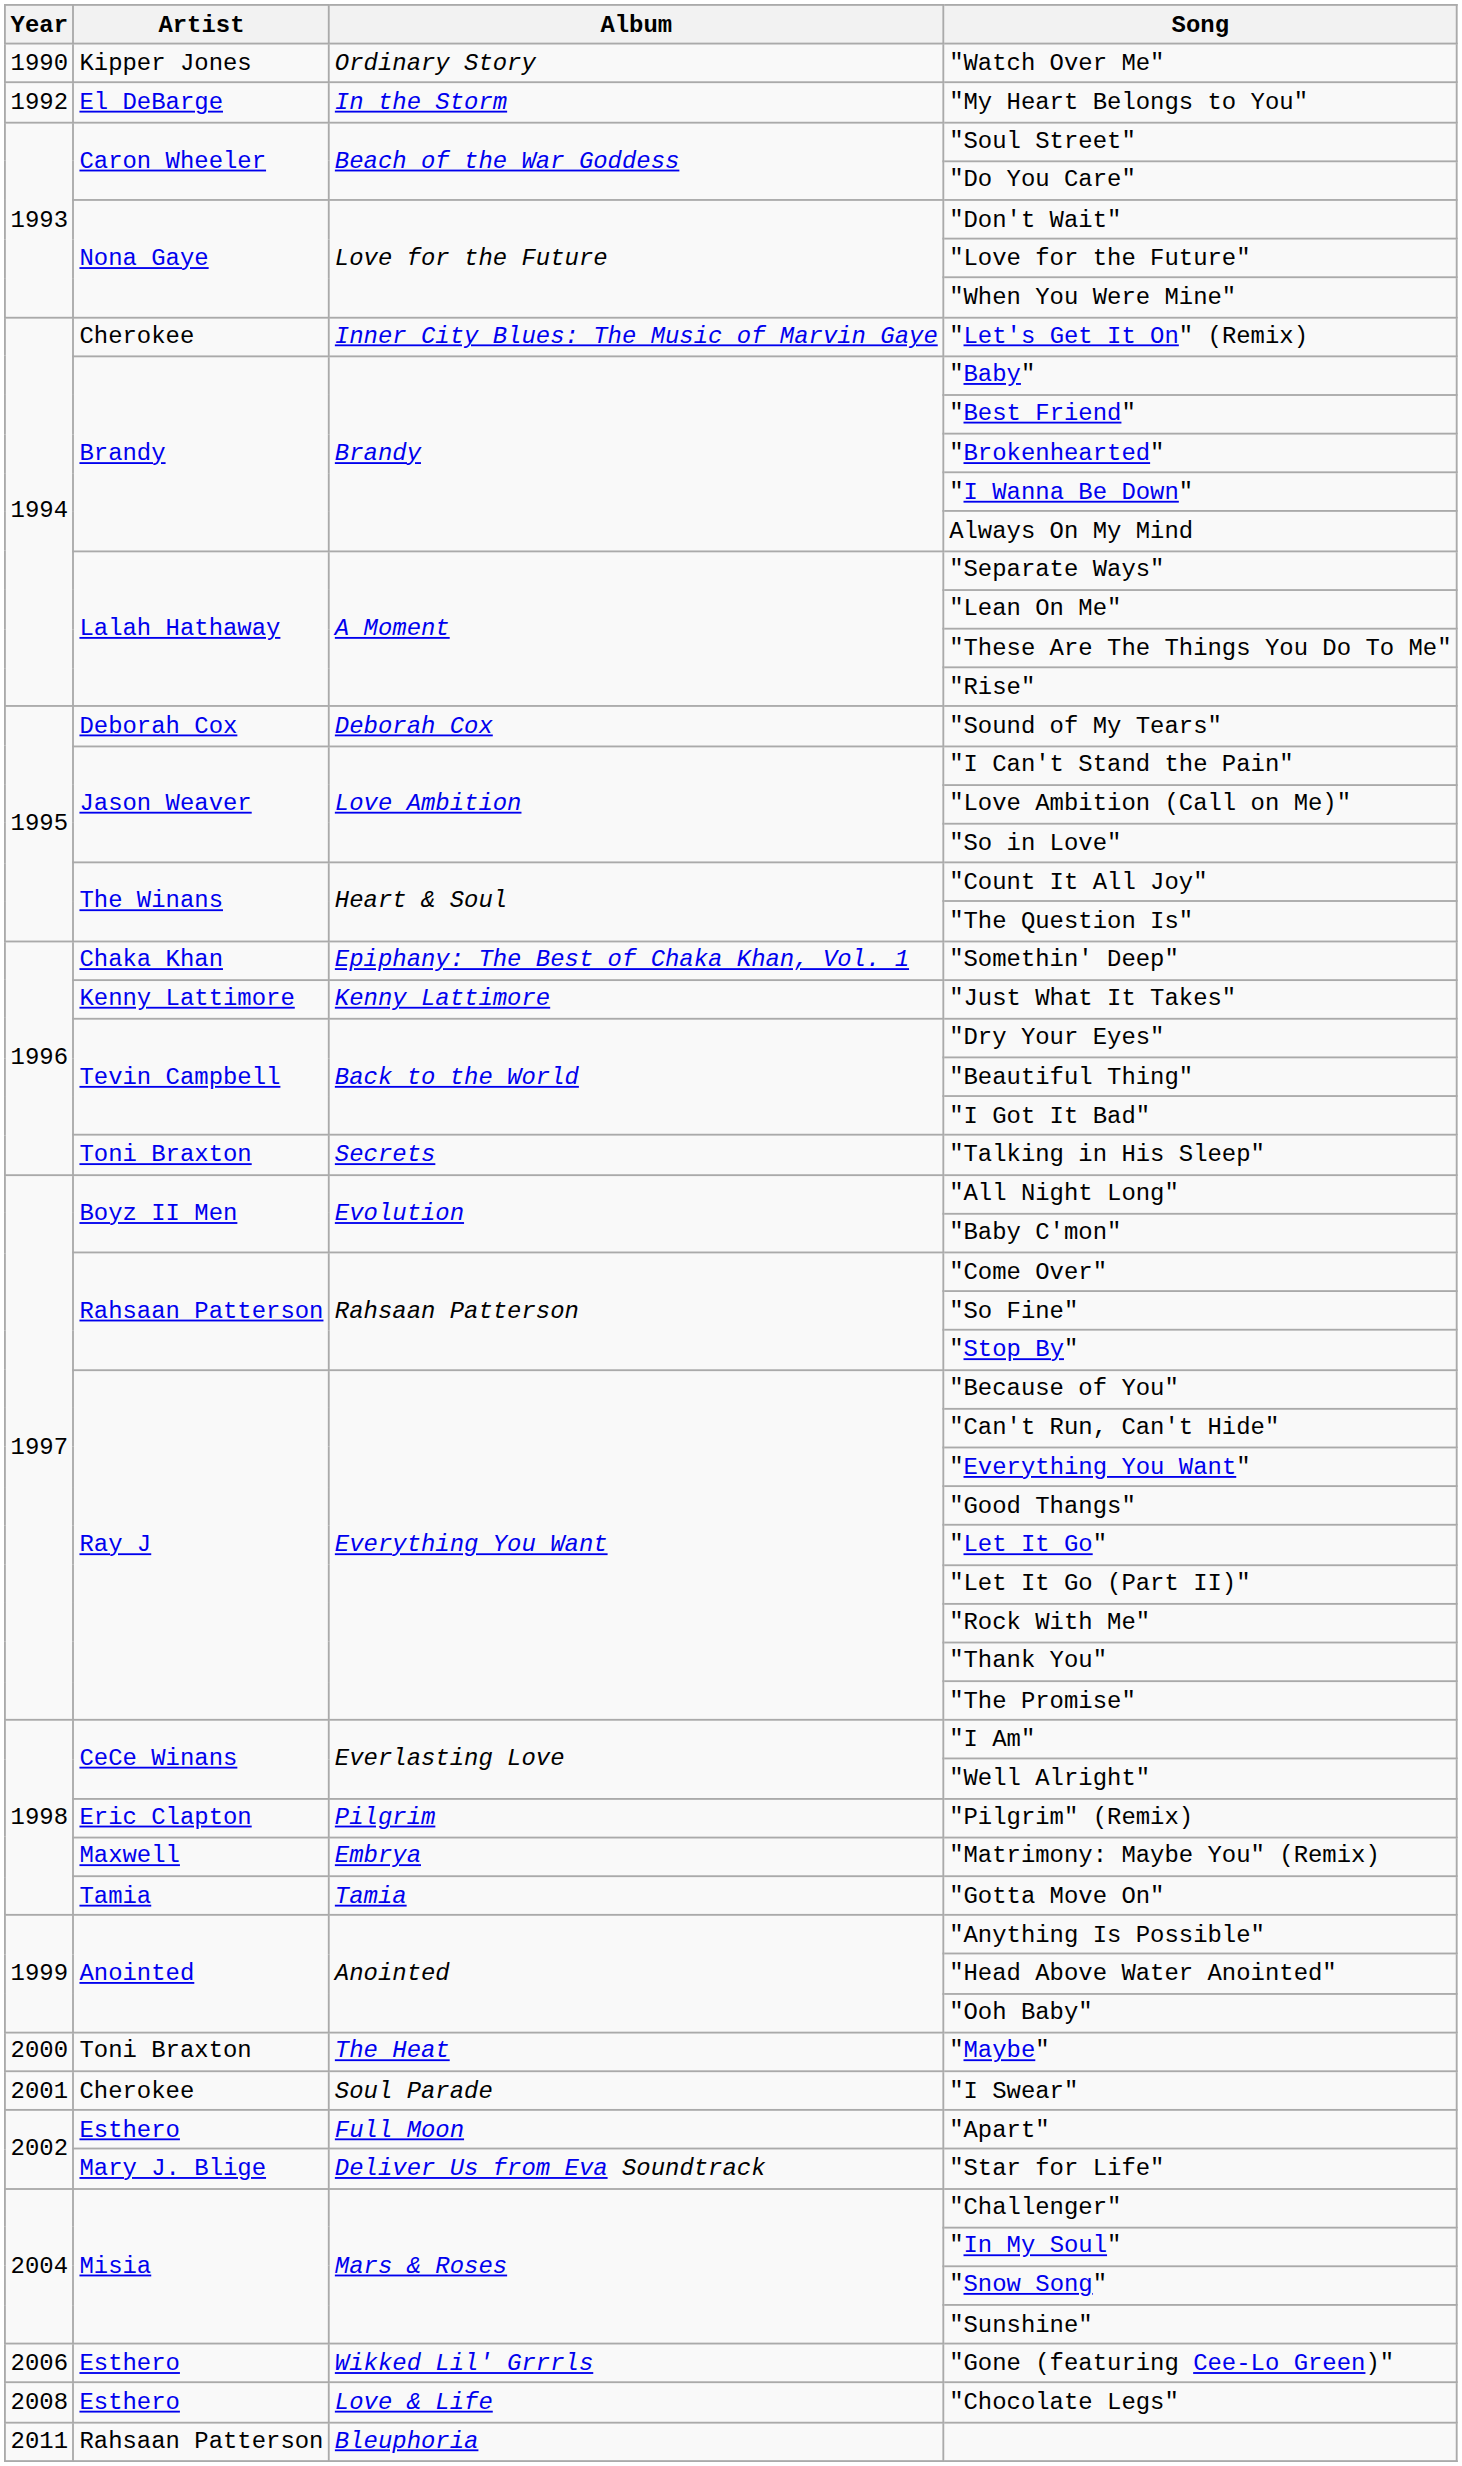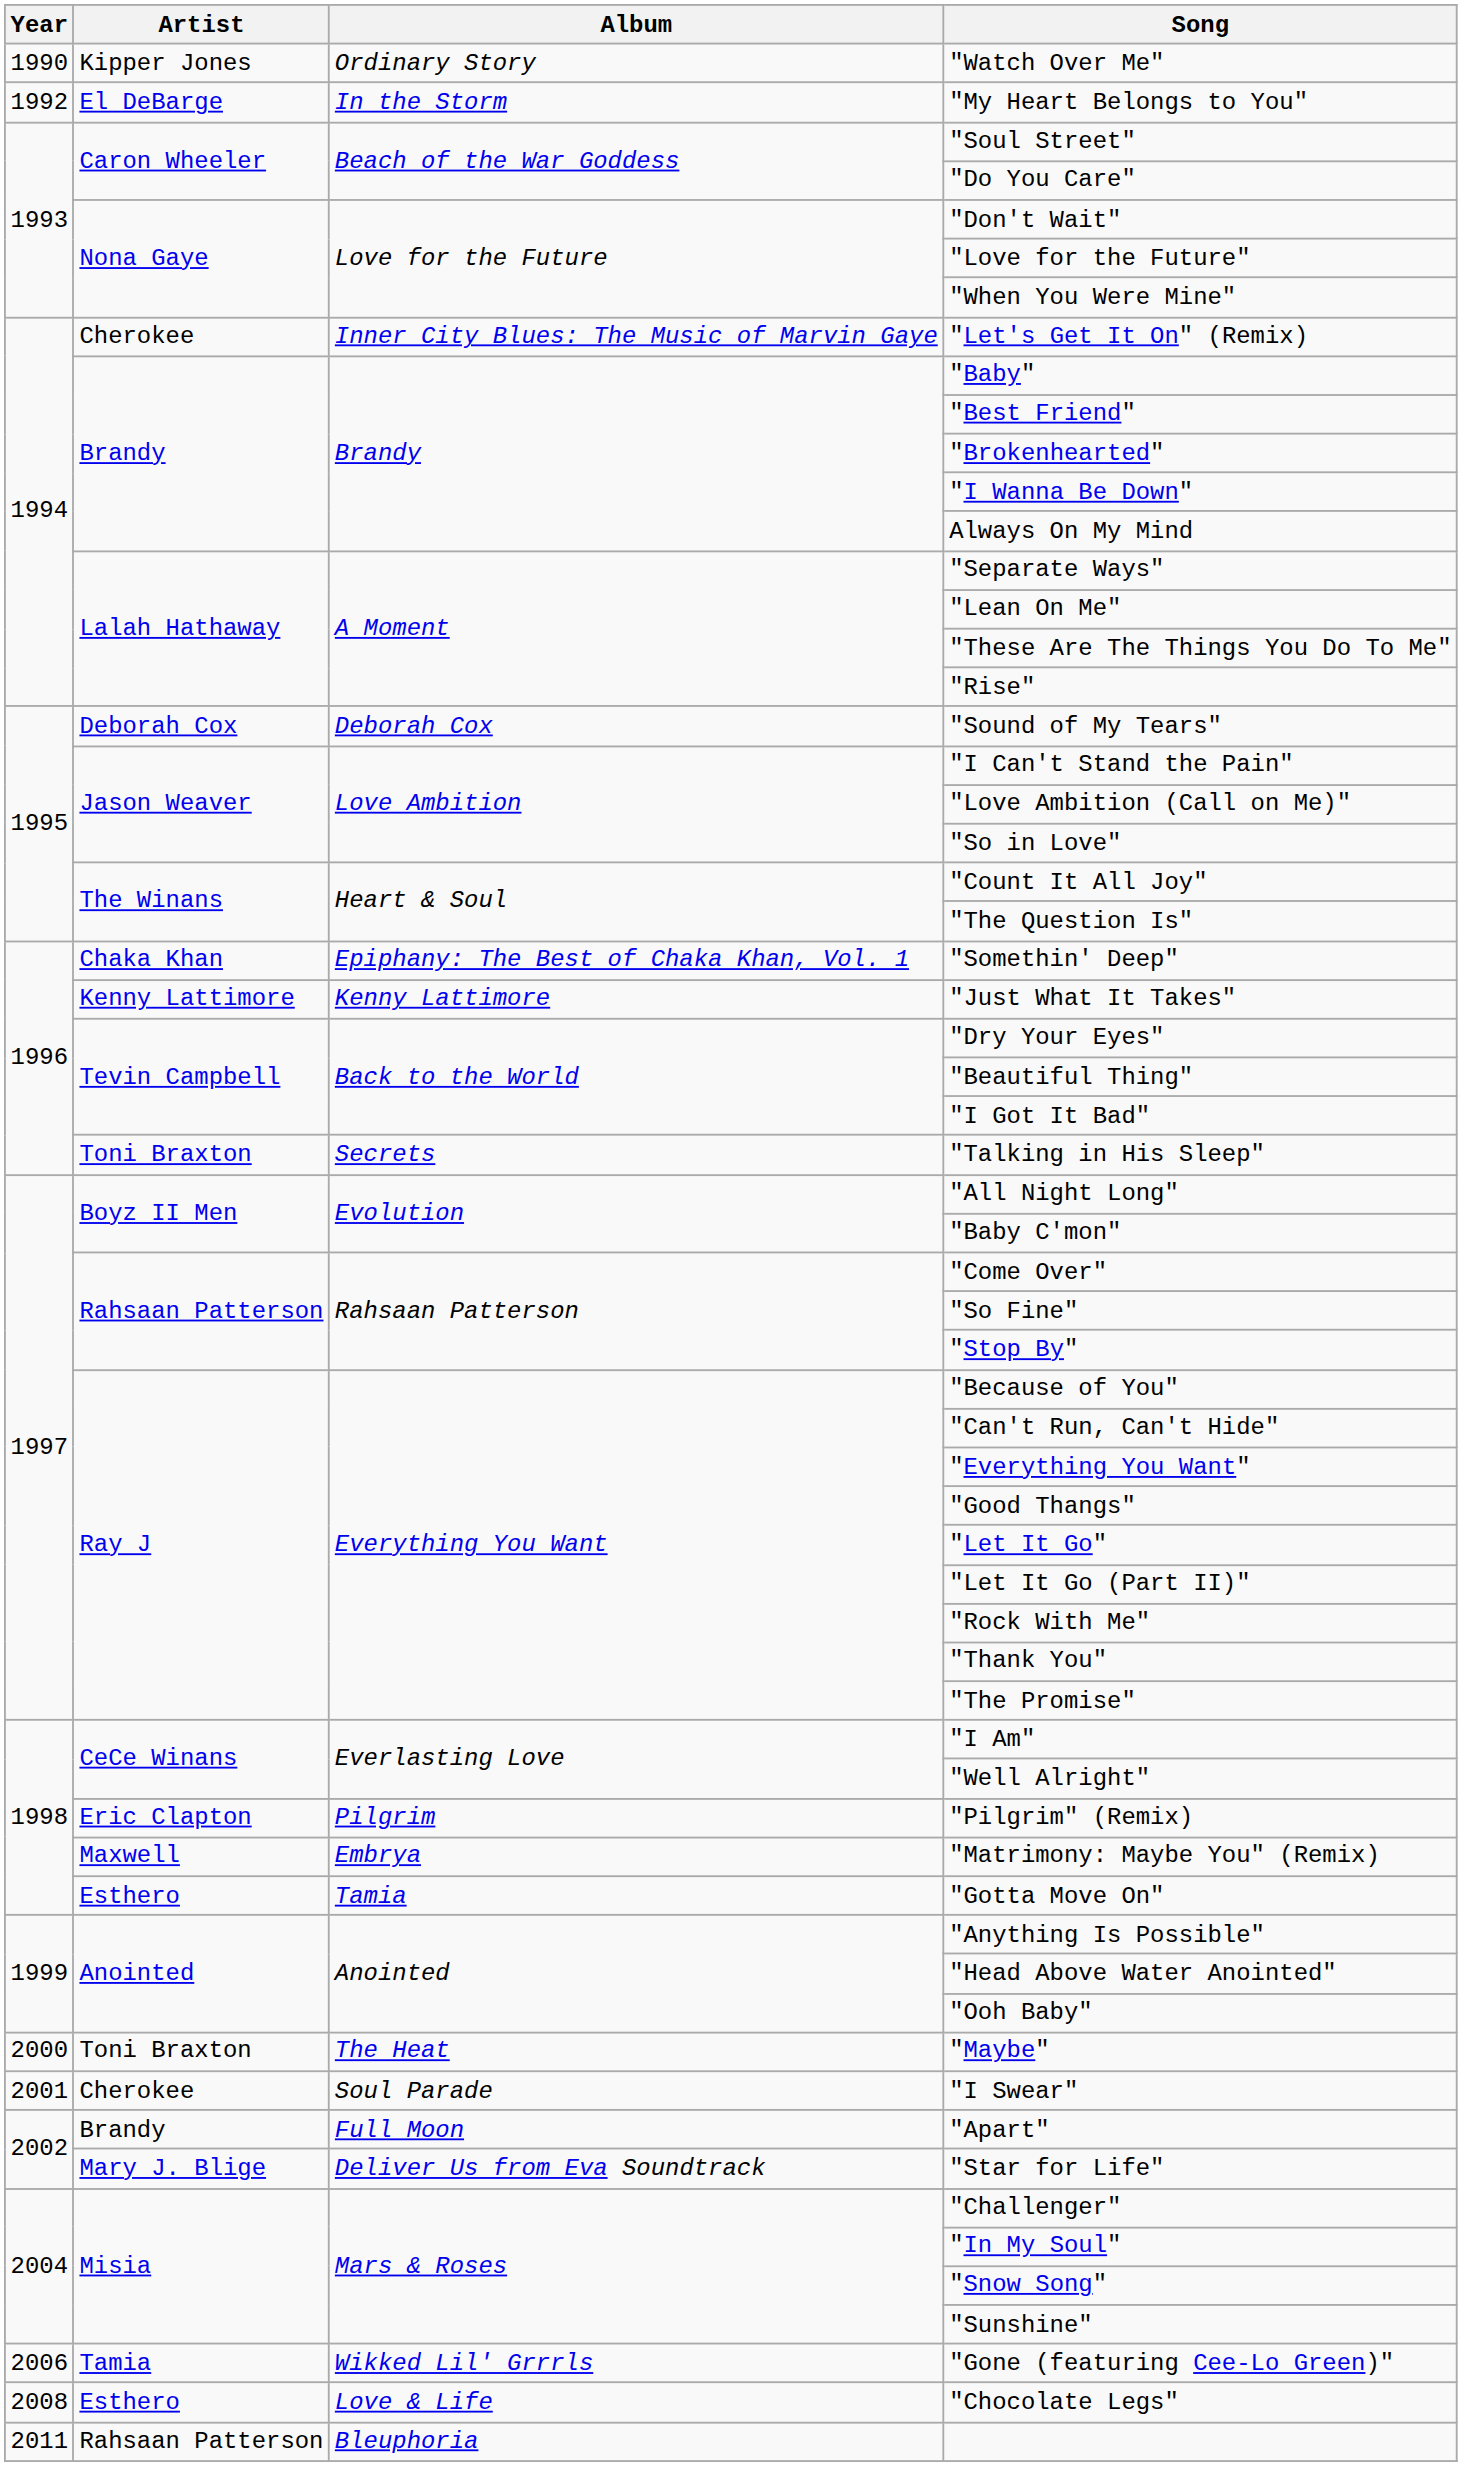"Gotta Move On" | Artist: Tamia -> Esthero
"Apart" | Artist: Esthero -> Brandy
"Gone (featuring Cee-Lo Green)" | Artist: Esthero -> Tamia
